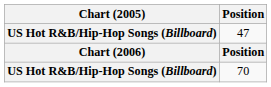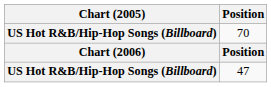rows swapped: 47 <-> 70
